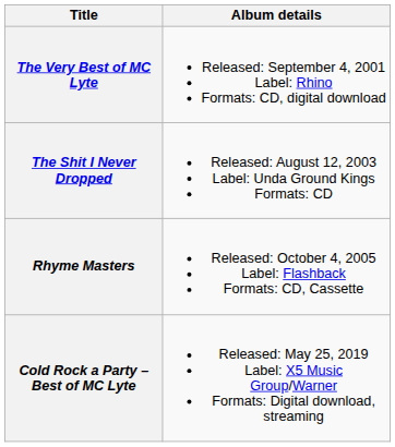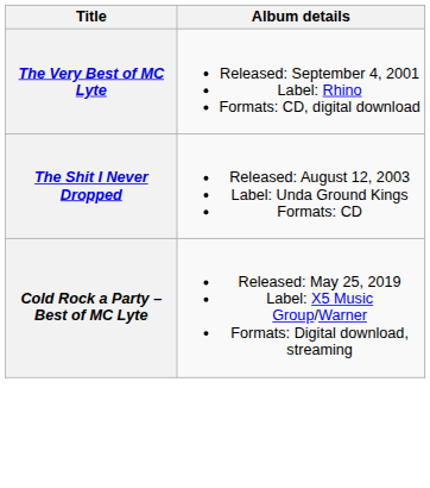- row: Rhyme Masters | Released: October 4, 2005 Label: Flashback Formats: CD, Cassette
